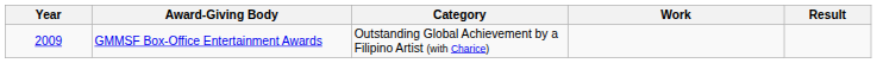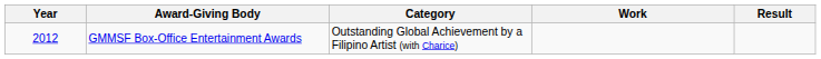GMMSF Box-Office Entertainment Awards | Year: 2009 -> 2012
